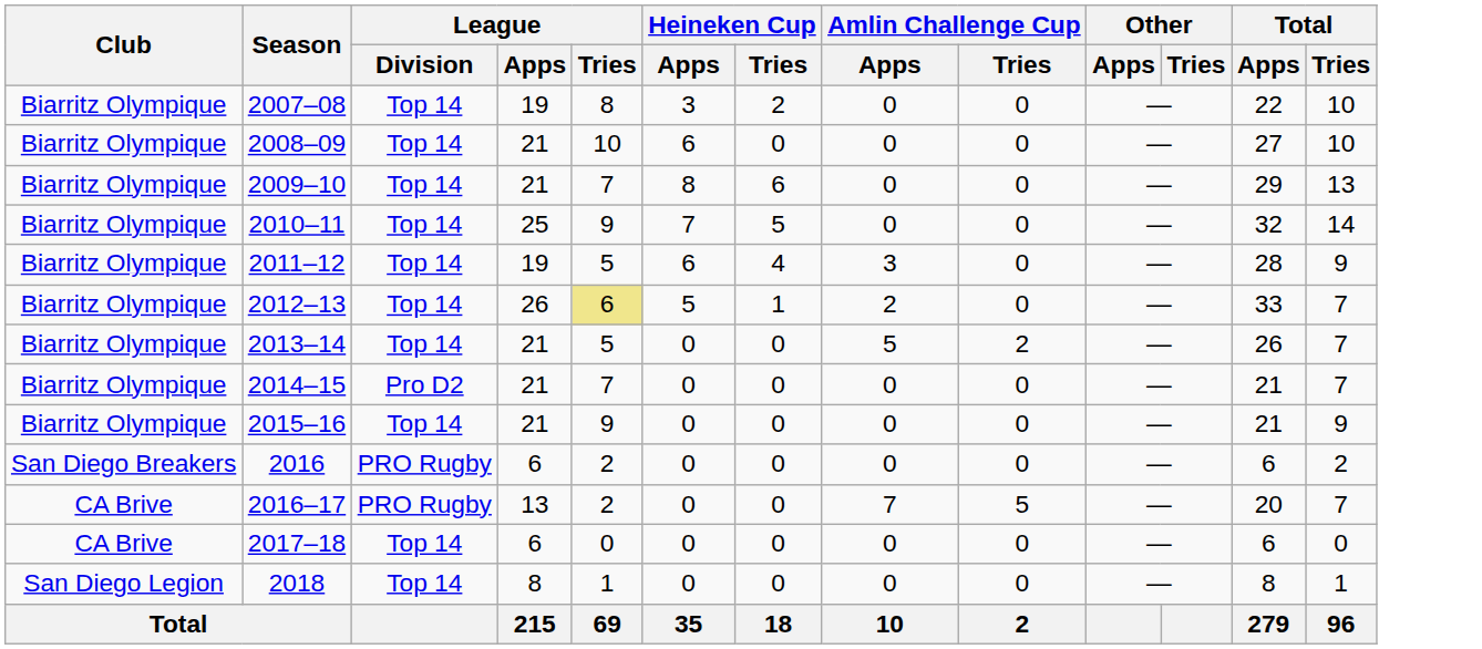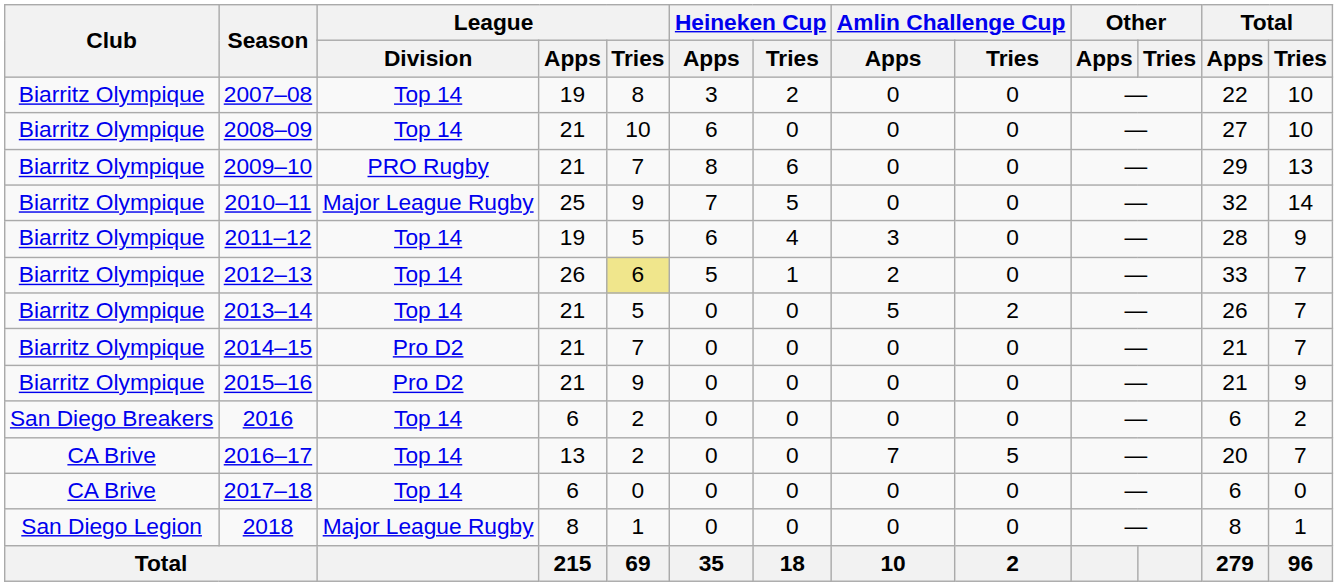2009–10 | League / Division: Top 14 -> PRO Rugby
2010–11 | League / Division: Top 14 -> Major League Rugby
2015–16 | League / Division: Top 14 -> Pro D2
2016 | League / Division: PRO Rugby -> Top 14
2016–17 | League / Division: PRO Rugby -> Top 14
2018 | League / Division: Top 14 -> Major League Rugby
